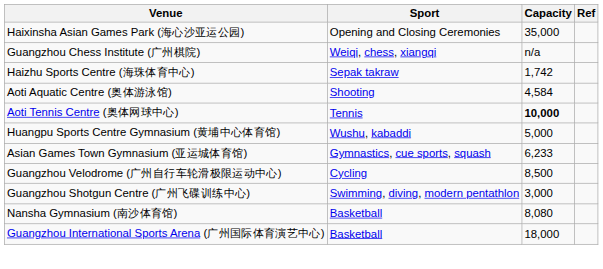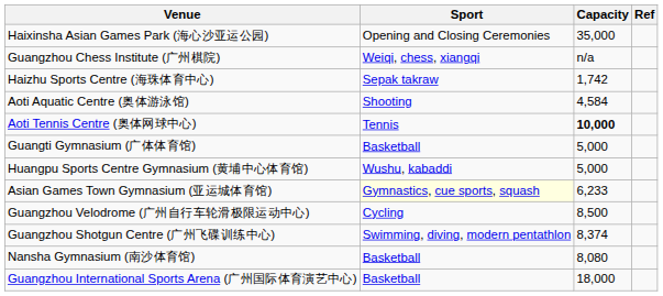+ row: Guangti Gymnasium (广体体育馆) | Basketball | 5,000
Asian Games Town Gymnasium (亚运城体育馆) | Sport: no background -> lightyellow background
Guangzhou Shotgun Centre (广州飞碟训练中心) | Capacity: 3,000 -> 8,374
